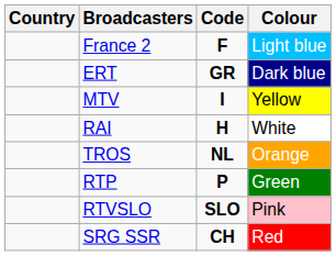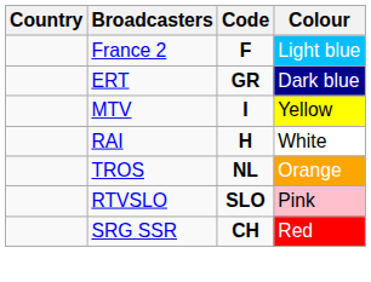- row: RTP | P | Green
